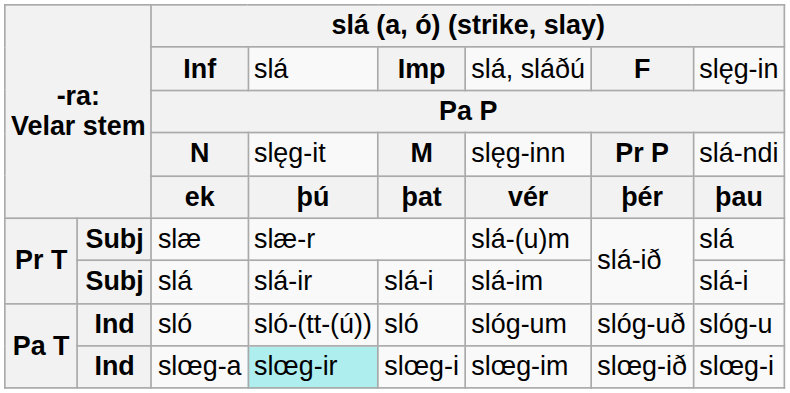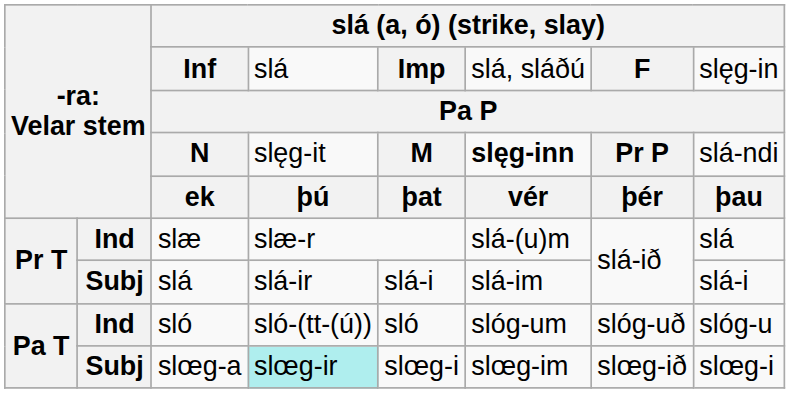N | column 6: normal -> bold
slæ | column 2: Subj -> Ind
slœg-a | column 2: Ind -> Subj
